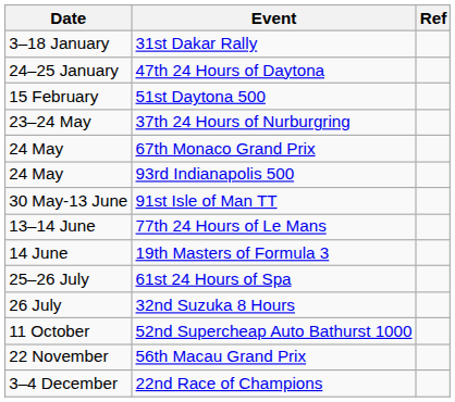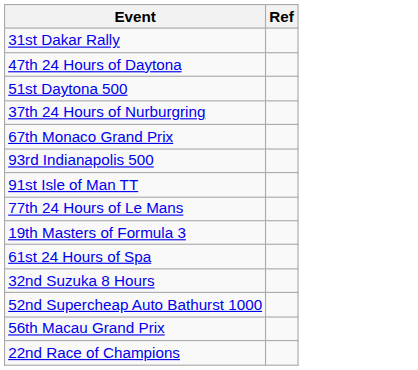- column: Date | 3–18 January | 24–25 January | 15 February | 23–24 May | 24 May | 24 May | 30 May-13 June | 13–14 June | 14 June | 25–26 July | 26 July | 11 October | 22 November | 3–4 December
